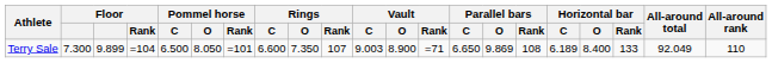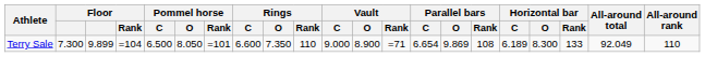Terry Sale | Rings / Rank: 107 -> 110
Terry Sale | Vault / C: 9.003 -> 9.000
Terry Sale | Parallel bars / C: 6.650 -> 6.654
Terry Sale | Horizontal bar / O: 8.400 -> 8.300
